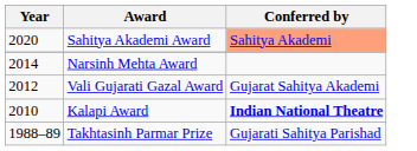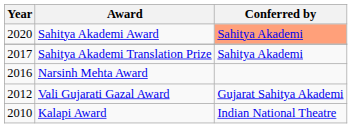+ row: 2017 | Sahitya Akademi Translation Prize | Sahitya Akademi
Narsinh Mehta Award | Year: 2014 -> 2016
Kalapi Award | Conferred by: bold -> normal
- row: 1988–89 | Takhtasinh Parmar Prize | Gujarati Sahitya Parishad
